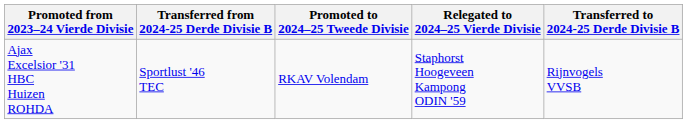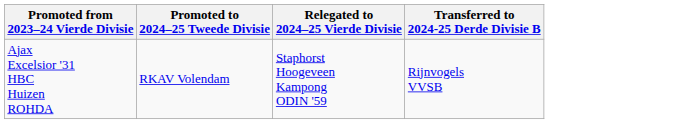- column: Transferred from 2024-25 Derde Divisie B | Sportlust '46 TEC
